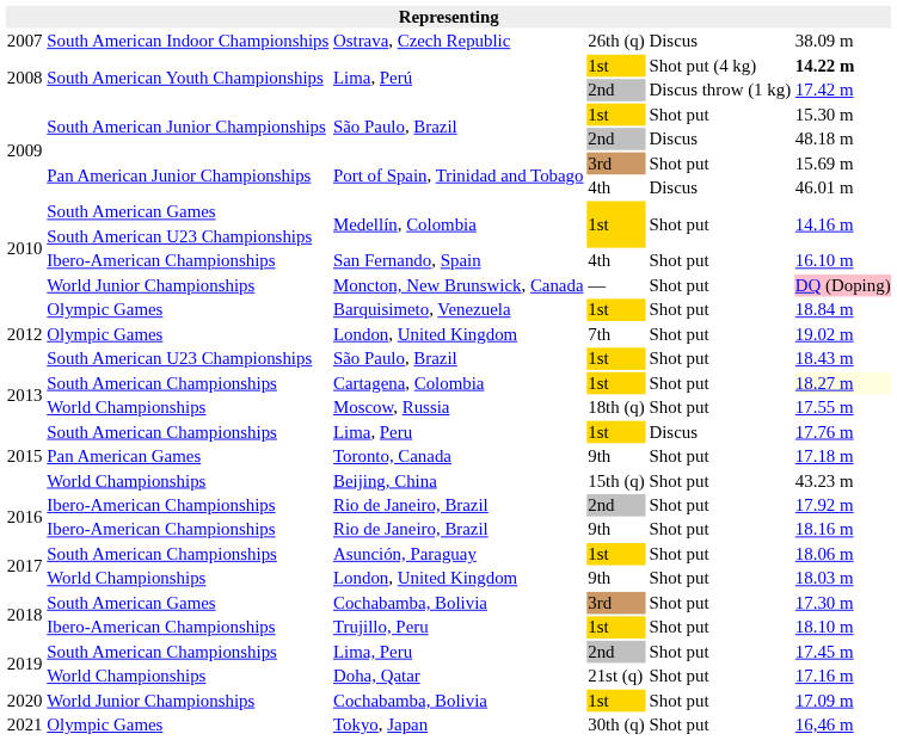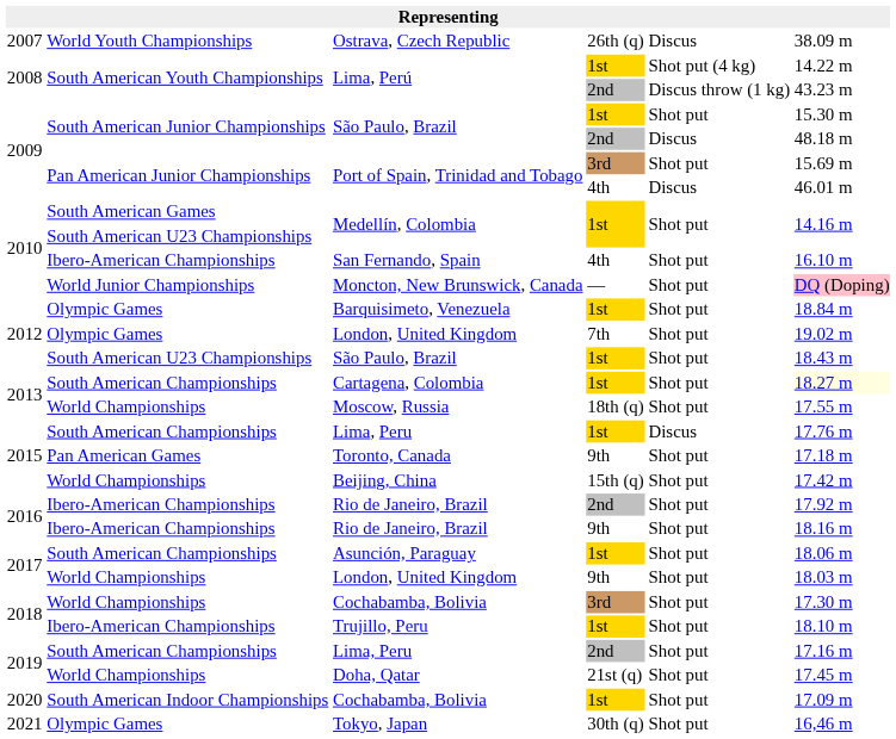Ostrava, Czech Republic | column 2: South American Indoor Championships -> World Youth Championships
Lima, Perú / 1st | column 6: bold -> normal
Lima, Perú / 2nd | column 6: 17.42 m -> 43.23 m
Beijing, China | column 6: 43.23 m -> 17.42 m
Cochabamba, Bolivia / 3rd | column 2: South American Games -> World Championships
Lima, Peru / 2nd | column 6: 17.45 m -> 17.16 m
Doha, Qatar | column 6: 17.16 m -> 17.45 m
Cochabamba, Bolivia / 1st | column 2: World Junior Championships -> South American Indoor Championships
